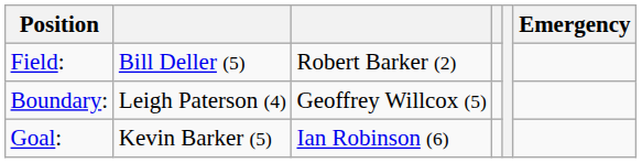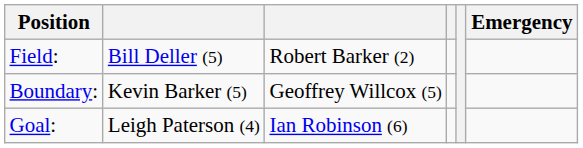Boundary: | column 2: Leigh Paterson (4) -> Kevin Barker (5)
Goal: | column 2: Kevin Barker (5) -> Leigh Paterson (4)
